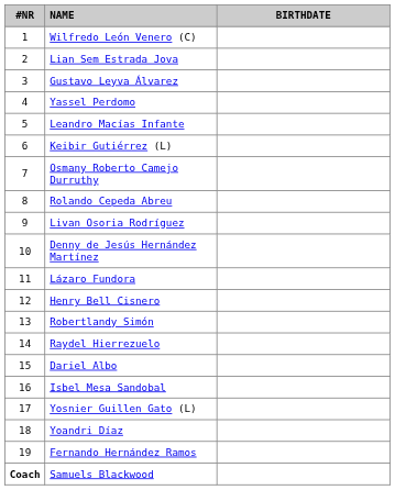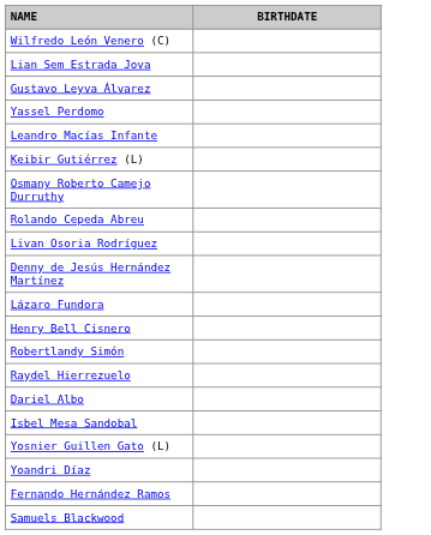- column: #NR | 1 | 2 | 3 | 4 | 5 | 6 | 7 | 8 | 9 | 10 | 11 | 12 | 13 | 14 | 15 | 16 | 17 | 18 | 19 | Coach
